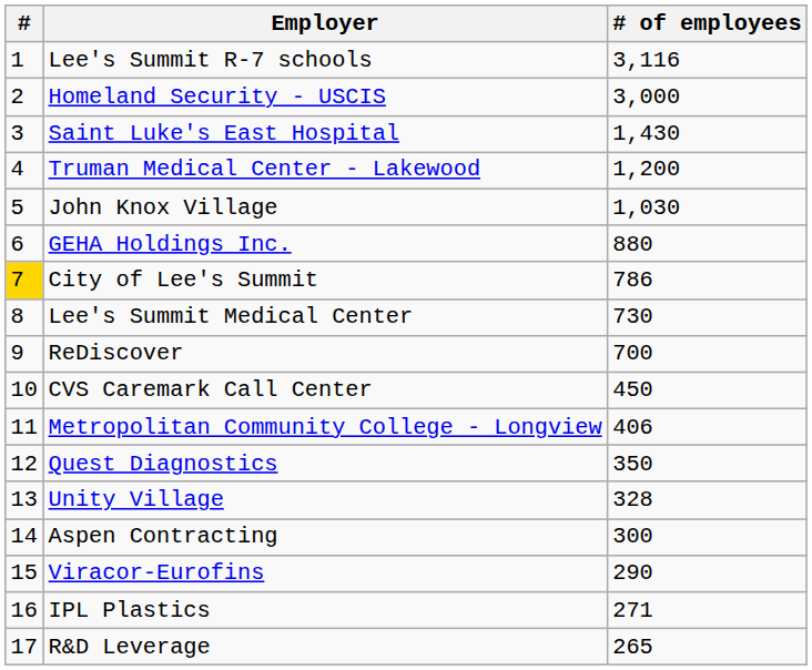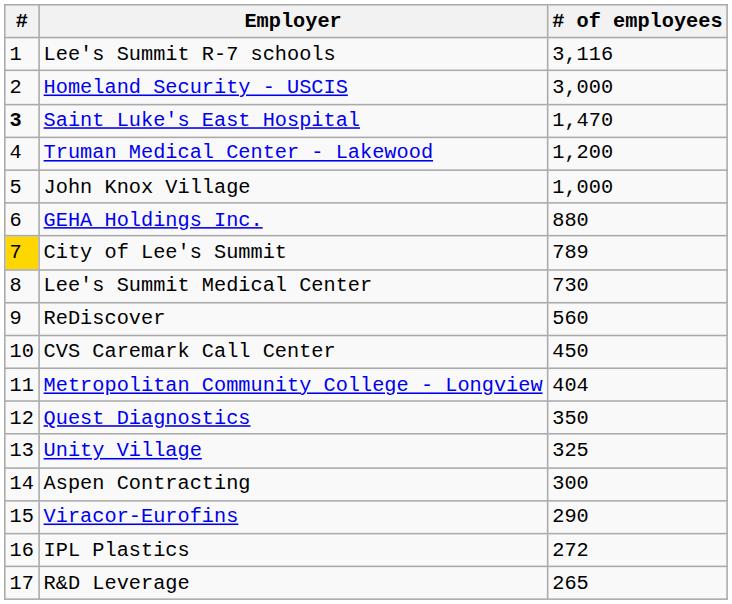Saint Luke's East Hospital | #: normal -> bold
Saint Luke's East Hospital | # of employees: 1,430 -> 1,470
John Knox Village | # of employees: 1,030 -> 1,000
City of Lee's Summit | # of employees: 786 -> 789
ReDiscover | # of employees: 700 -> 560
Metropolitan Community College - Longview | # of employees: 406 -> 404
Unity Village | # of employees: 328 -> 325
IPL Plastics | # of employees: 271 -> 272
